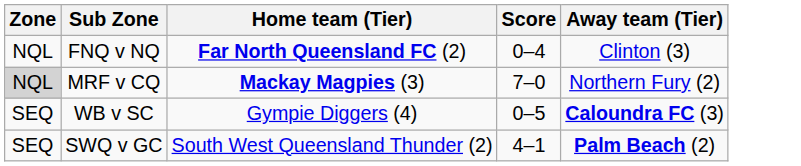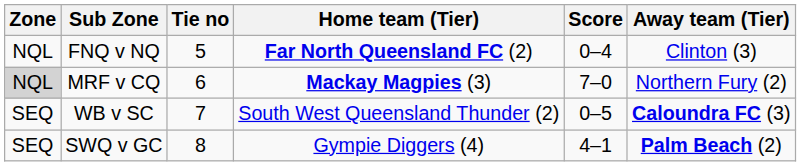+ column: Tie no | 5 | 6 | 7 | 8
WB v SC | Home team (Tier): Gympie Diggers (4) -> South West Queensland Thunder (2)
SWQ v GC | Home team (Tier): South West Queensland Thunder (2) -> Gympie Diggers (4)
